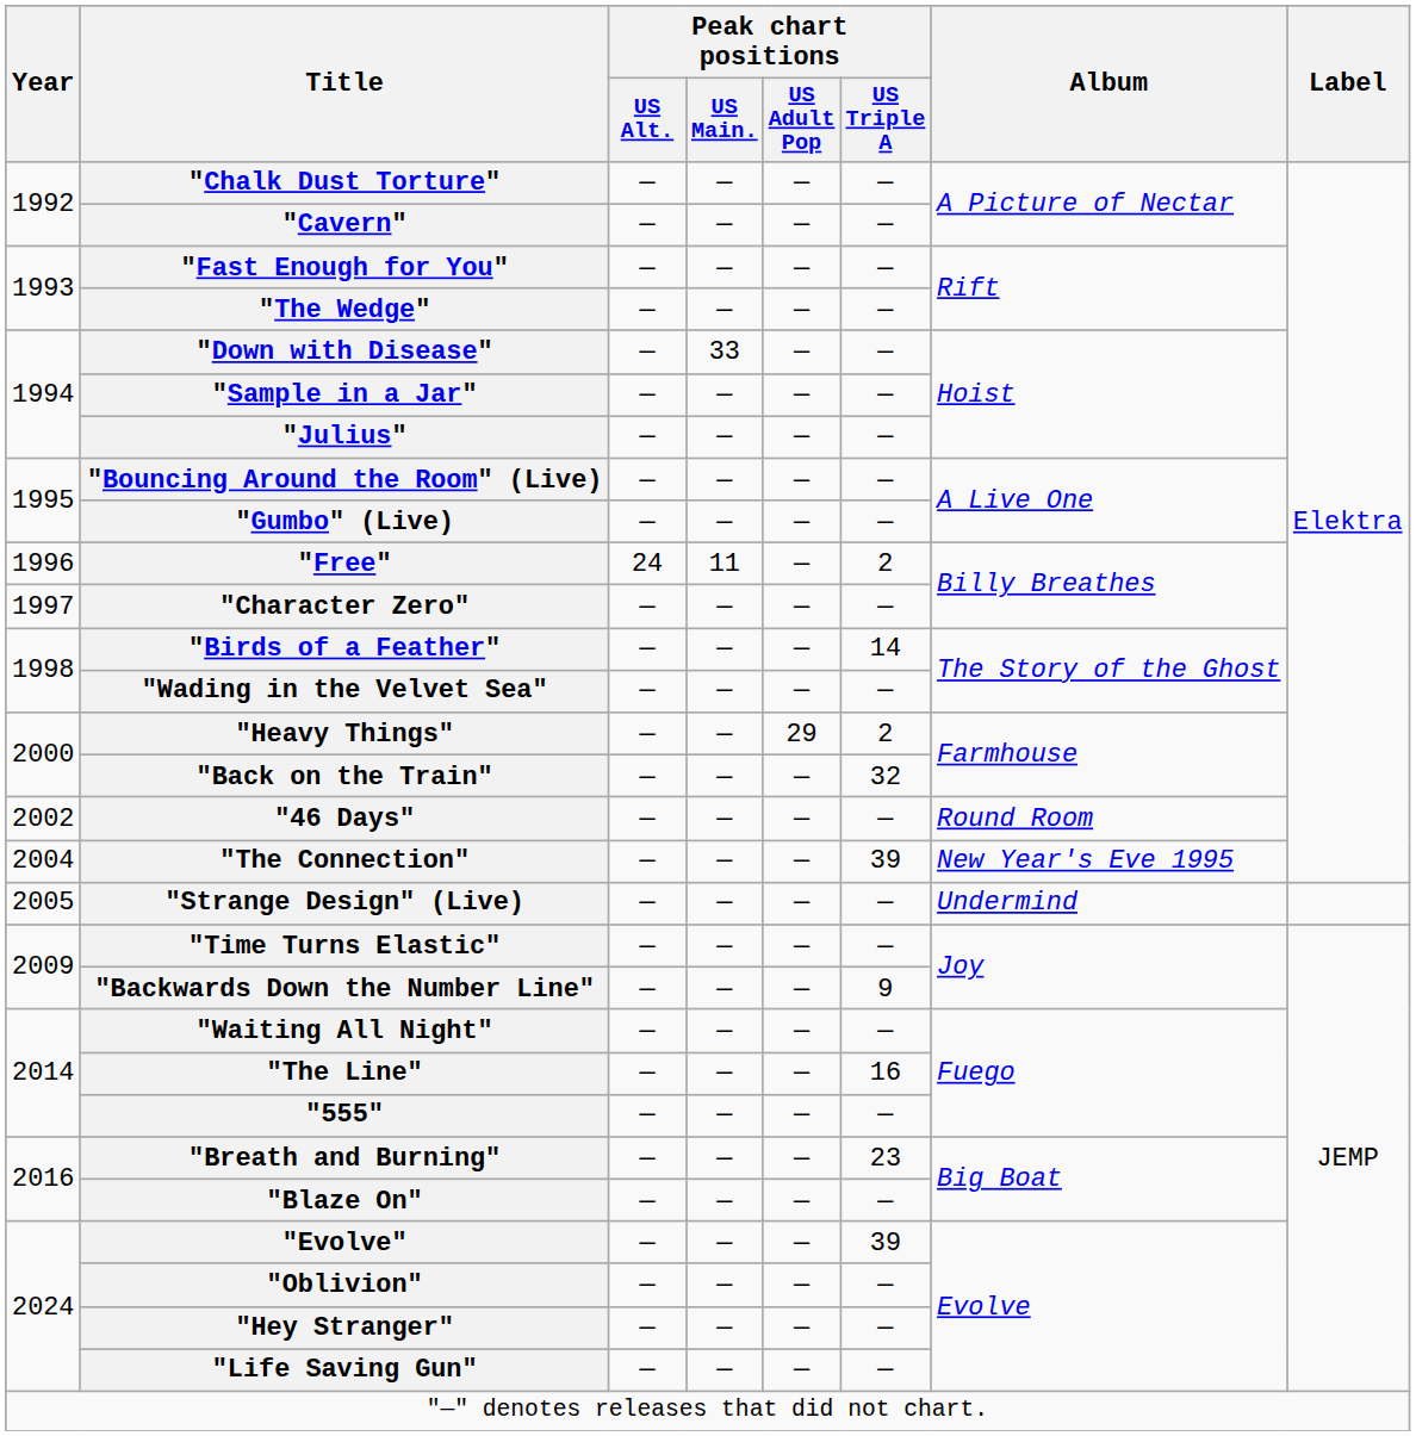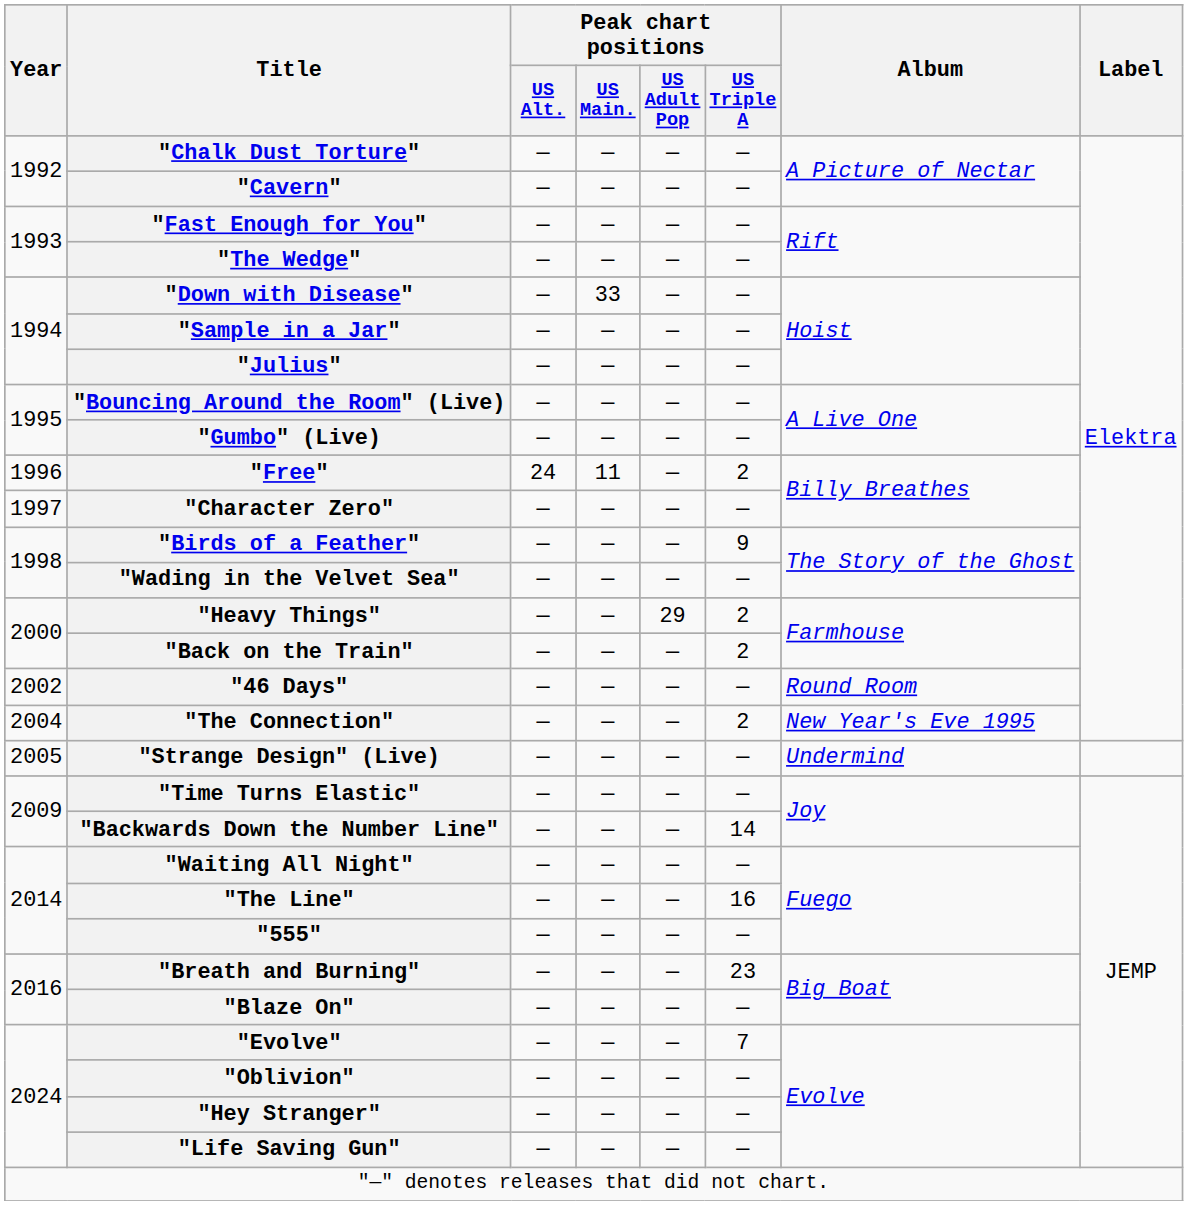"Birds of a Feather" | Peak chart positions / US Triple A: 14 -> 9
"Back on the Train" | Peak chart positions / US Triple A: 32 -> 2
"The Connection" | Peak chart positions / US Triple A: 39 -> 2
"Backwards Down the Number Line" | Peak chart positions / US Triple A: 9 -> 14
"Evolve" | Peak chart positions / US Triple A: 39 -> 7
